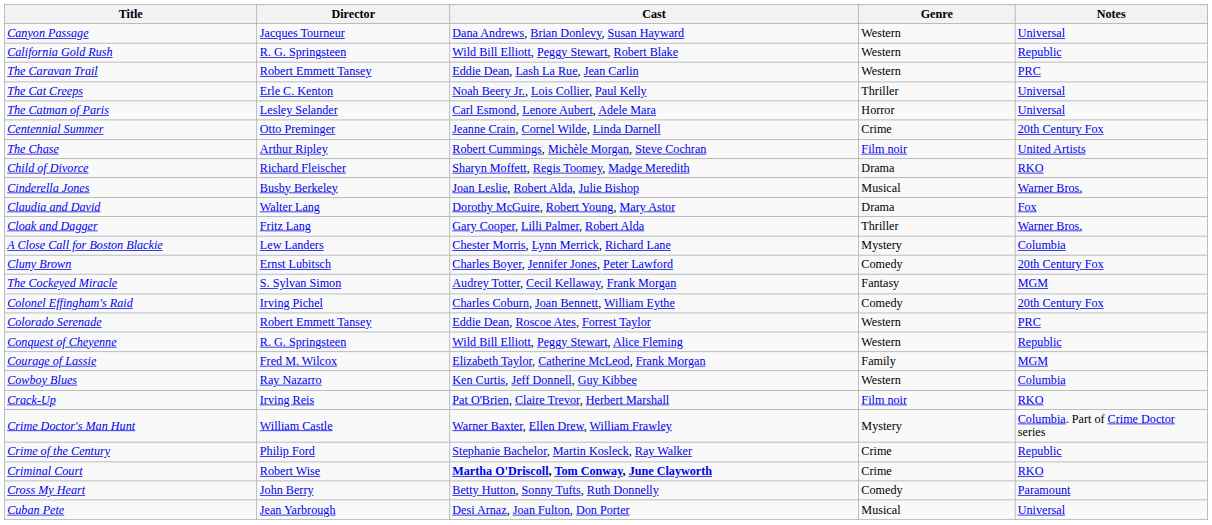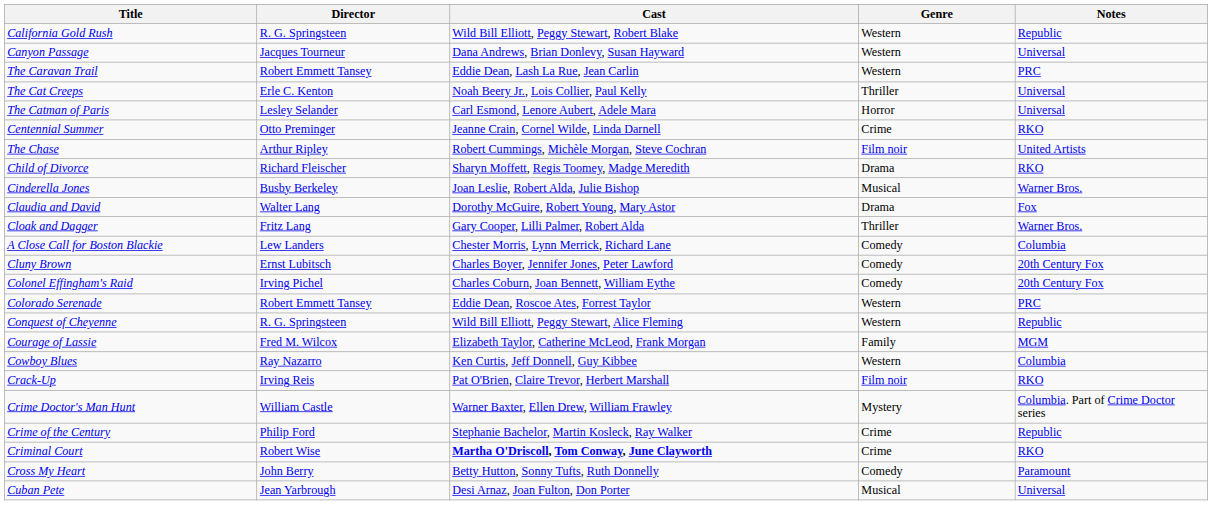rows swapped: California Gold Rush <-> Canyon Passage
Centennial Summer | Notes: 20th Century Fox -> RKO
A Close Call for Boston Blackie | Genre: Mystery -> Comedy
- row: The Cockeyed Miracle | S. Sylvan Simon | Audrey Totter, Cecil Kellaway, Frank Morgan | Fantasy | MGM
